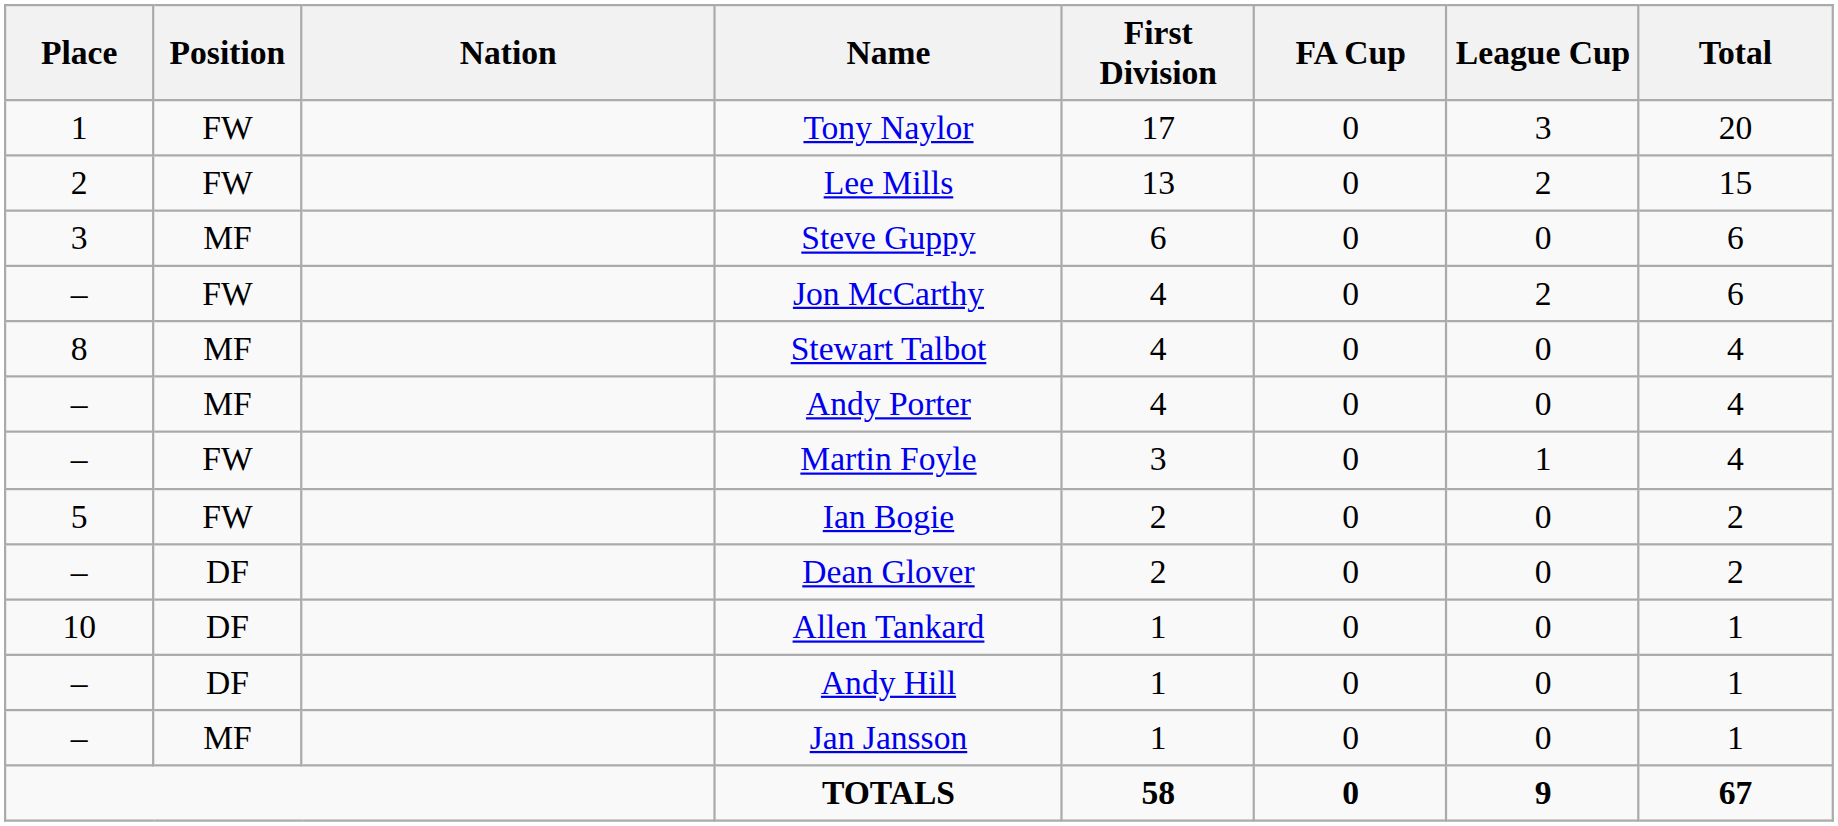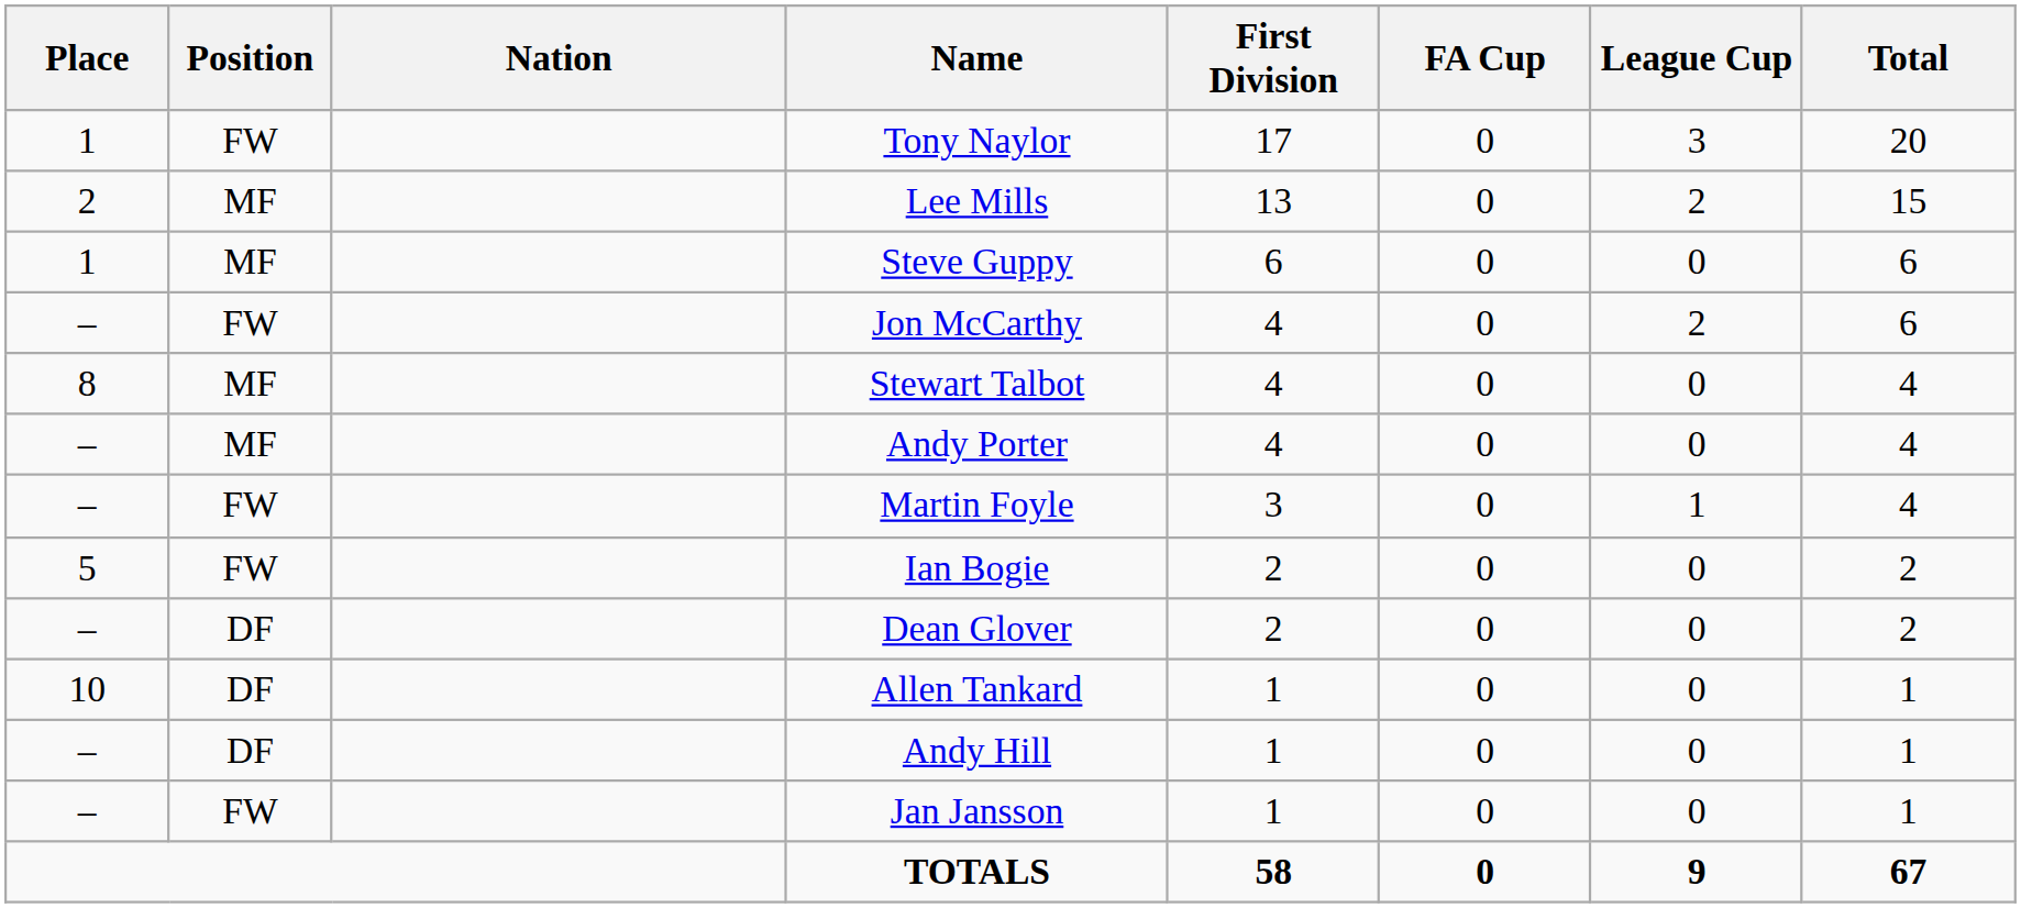Lee Mills | Position: FW -> MF
Steve Guppy | Place: 3 -> 1
Jan Jansson | Position: MF -> FW
